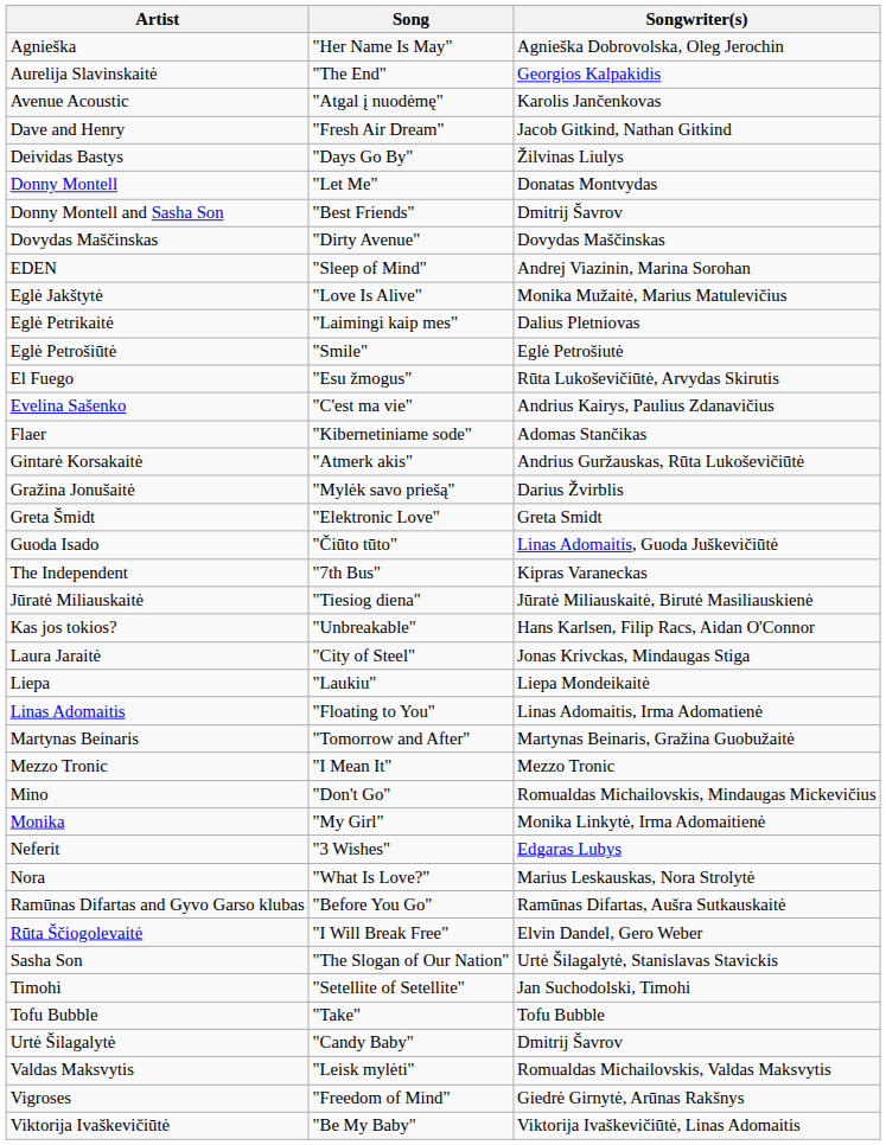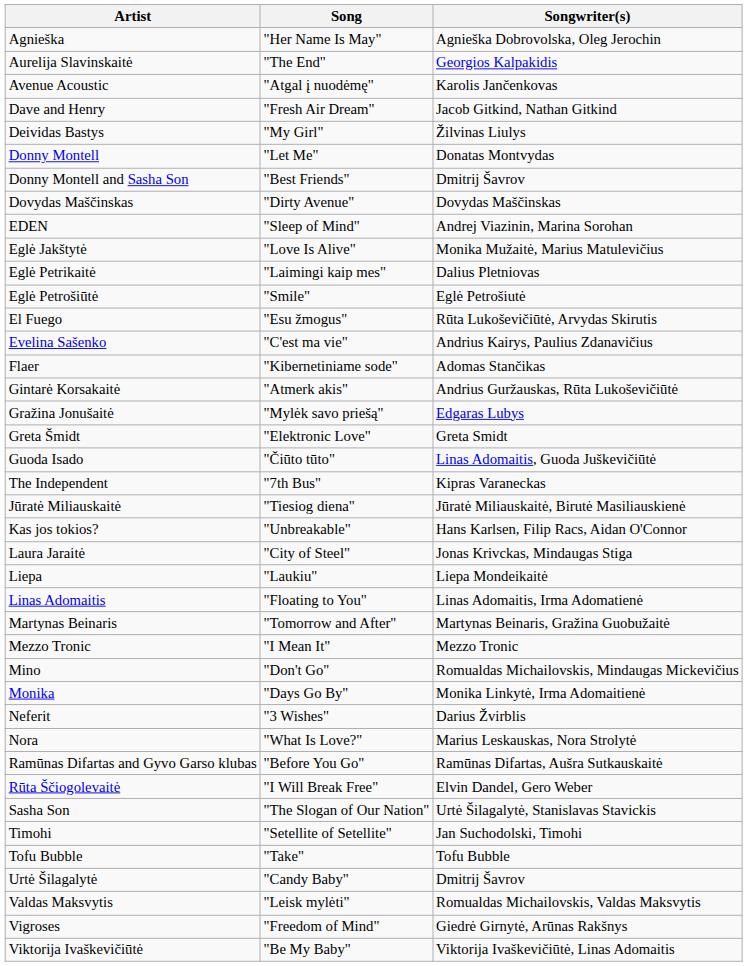Deividas Bastys | Song: "Days Go By" -> "My Girl"
Gražina Jonušaitė | Songwriter(s): Darius Žvirblis -> Edgaras Lubys
Monika | Song: "My Girl" -> "Days Go By"
Neferit | Songwriter(s): Edgaras Lubys -> Darius Žvirblis
